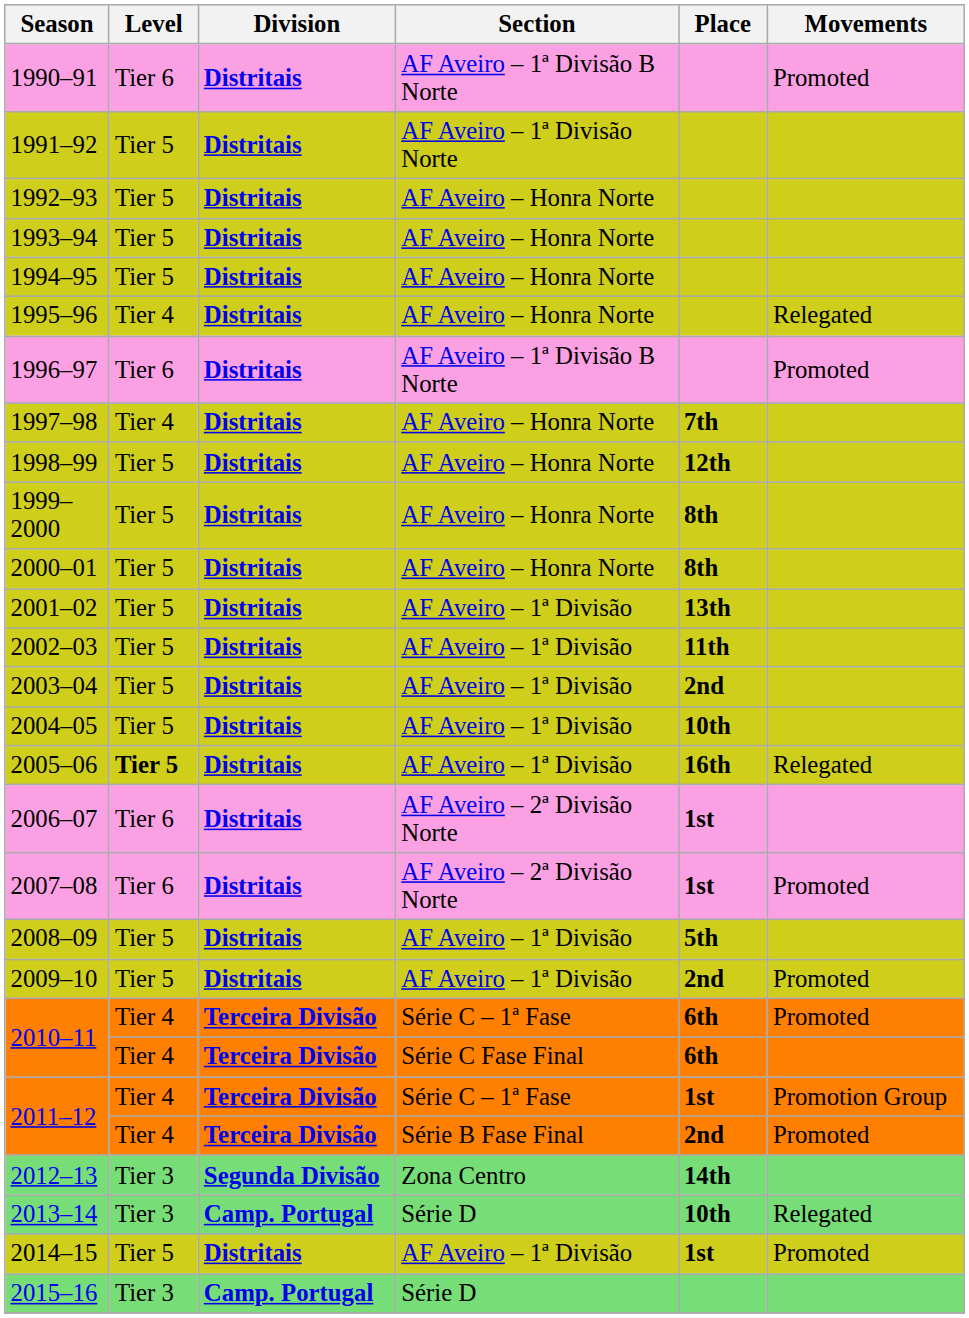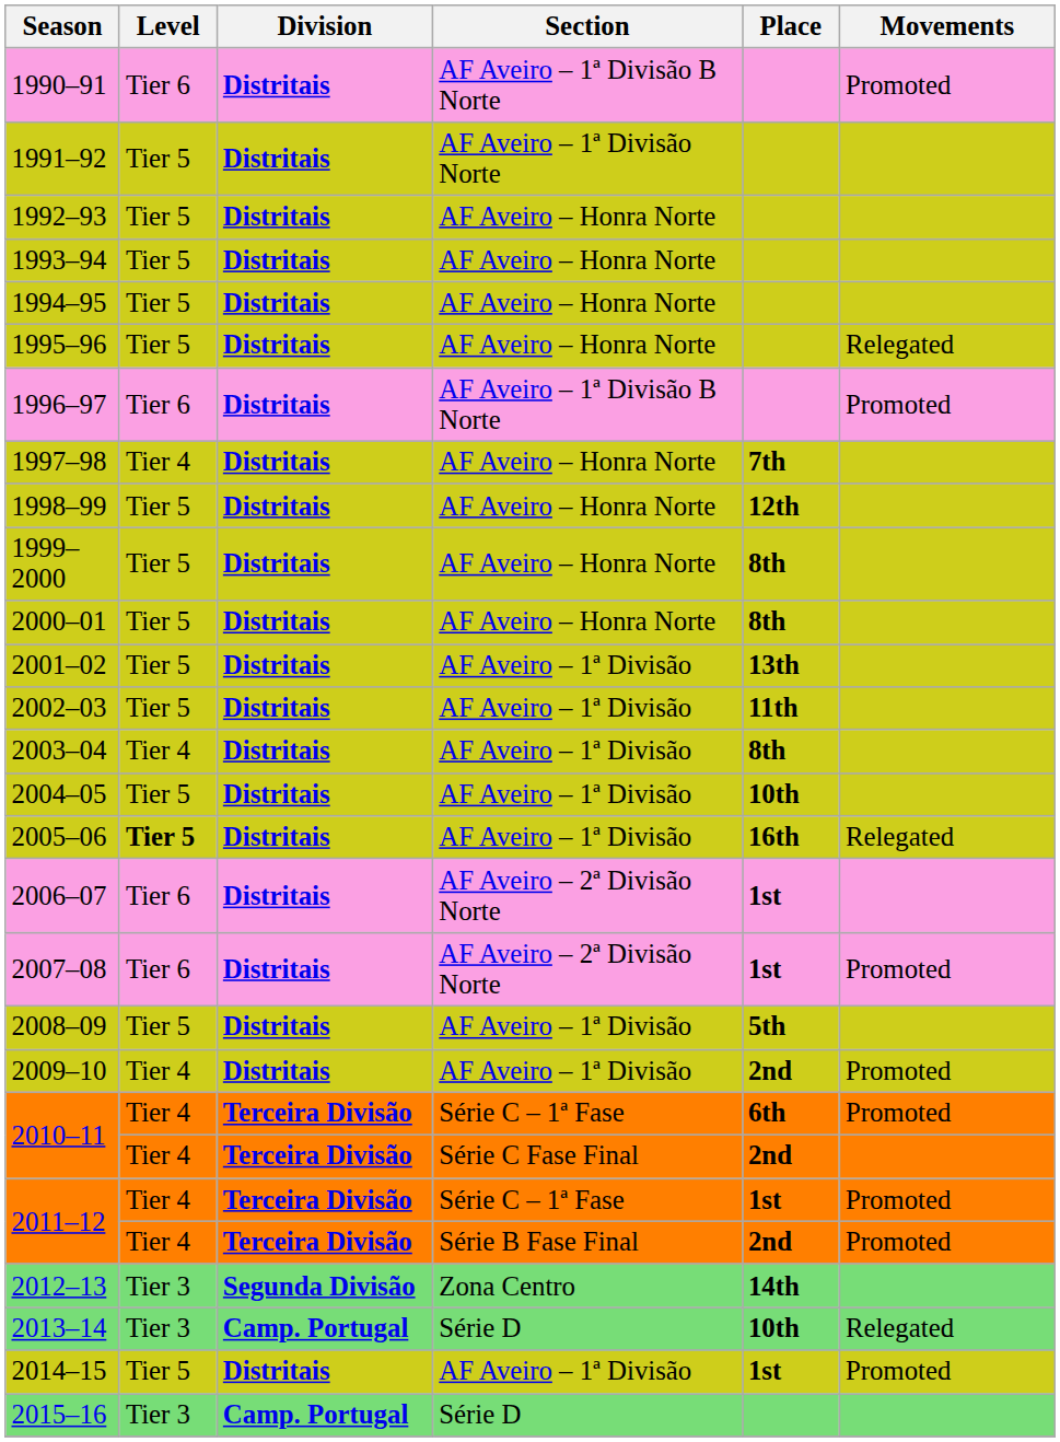1995–96 | Level: Tier 4 -> Tier 5
2003–04 | Level: Tier 5 -> Tier 4
2003–04 | Place: 2nd -> 8th
2009–10 | Level: Tier 5 -> Tier 4
2010–11 / Série C Fase Final | Place: 6th -> 2nd
2011–12 / Série C – 1ª Fase | Movements: Promotion Group -> Promoted
